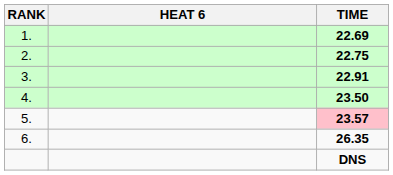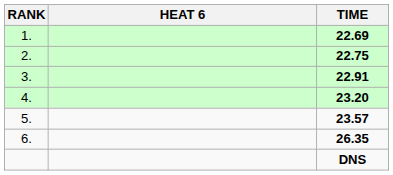4. | TIME: 23.50 -> 23.20
5. | TIME: pink background -> no background
